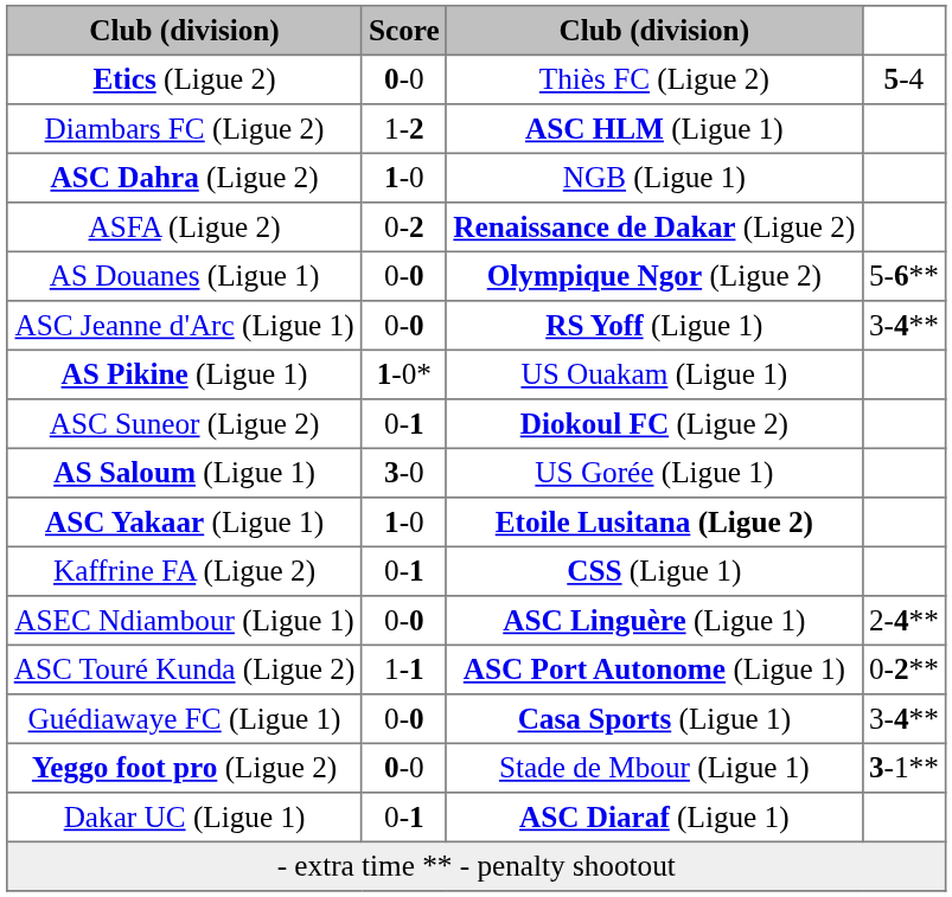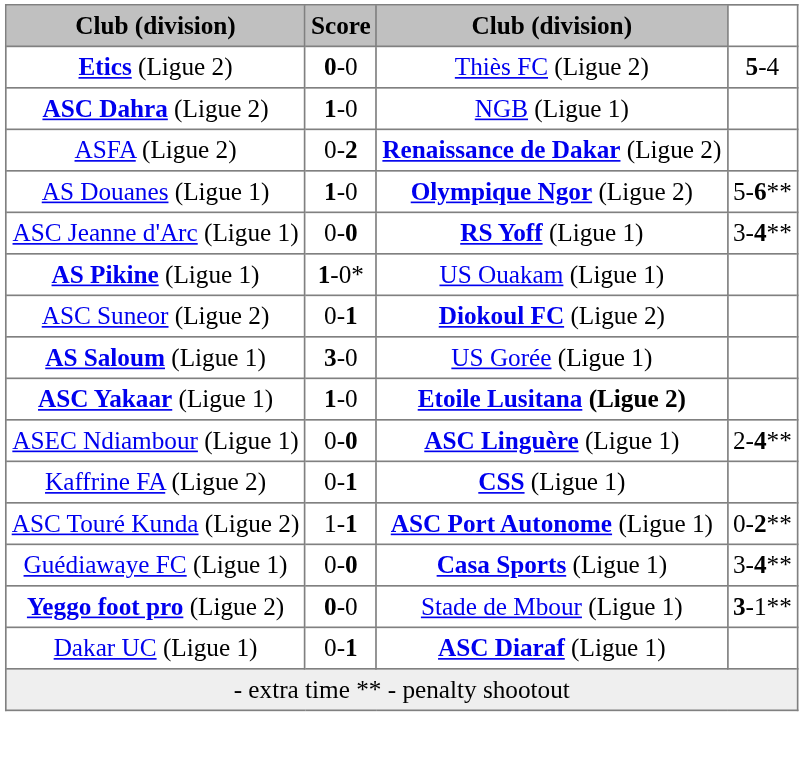- row: Diambars FC (Ligue 2) | 1-2 | ASC HLM (Ligue 1)
AS Douanes (Ligue 1) | Score: 0-0 -> 1-0
rows swapped: ASEC Ndiambour (Ligue 1) <-> Kaffrine FA (Ligue 2)
